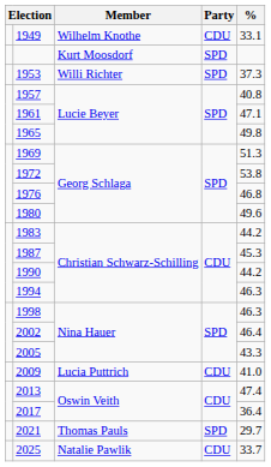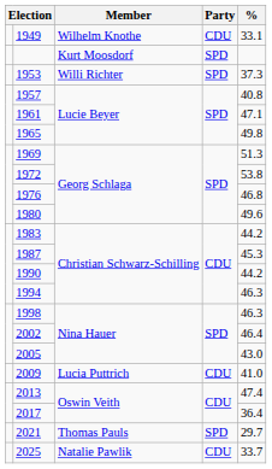2005 | %: 43.3 -> 43.0
